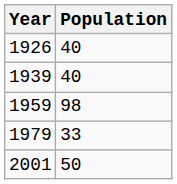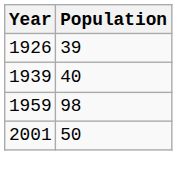1926 | Population: 40 -> 39
- row: 1979 | 33
